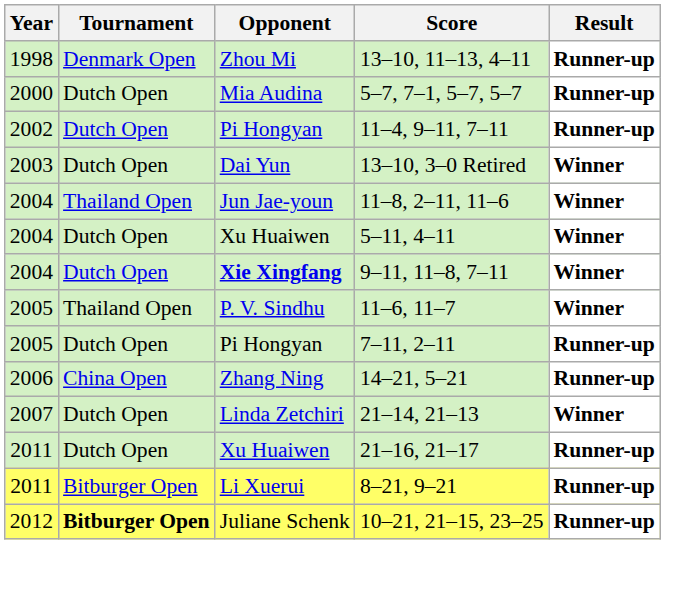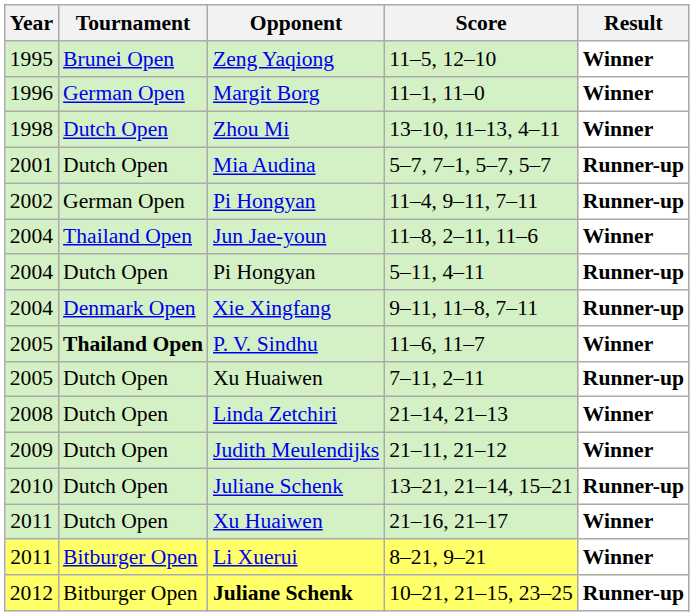+ row: 1995 | Brunei Open | Zeng Yaqiong | 11–5, 12–10 | Winner
+ row: 1996 | German Open | Margit Borg | 11–1, 11–0 | Winner
13–10, 11–13, 4–11 | Tournament: Denmark Open -> Dutch Open
13–10, 11–13, 4–11 | Result: Runner-up -> Winner
5–7, 7–1, 5–7, 5–7 | Year: 2000 -> 2001
11–4, 9–11, 7–11 | Tournament: Dutch Open -> German Open
- row: 2003 | Dutch Open | Dai Yun | 13–10, 3–0 Retired | Winner
5–11, 4–11 | Opponent: Xu Huaiwen -> Pi Hongyan
5–11, 4–11 | Result: Winner -> Runner-up
9–11, 11–8, 7–11 | Tournament: Dutch Open -> Denmark Open
9–11, 11–8, 7–11 | Opponent: bold -> normal
9–11, 11–8, 7–11 | Result: Winner -> Runner-up
11–6, 11–7 | Tournament: normal -> bold
7–11, 2–11 | Opponent: Pi Hongyan -> Xu Huaiwen
- row: 2006 | China Open | Zhang Ning | 14–21, 5–21 | Runner-up
21–14, 21–13 | Year: 2007 -> 2008
+ row: 2009 | Dutch Open | Judith Meulendijks | 21–11, 21–12 | Winner
+ row: 2010 | Dutch Open | Juliane Schenk | 13–21, 21–14, 15–21 | Runner-up
21–16, 21–17 | Result: Runner-up -> Winner
8–21, 9–21 | Result: Runner-up -> Winner
10–21, 21–15, 23–25 | Tournament: bold -> normal
10–21, 21–15, 23–25 | Opponent: normal -> bold
